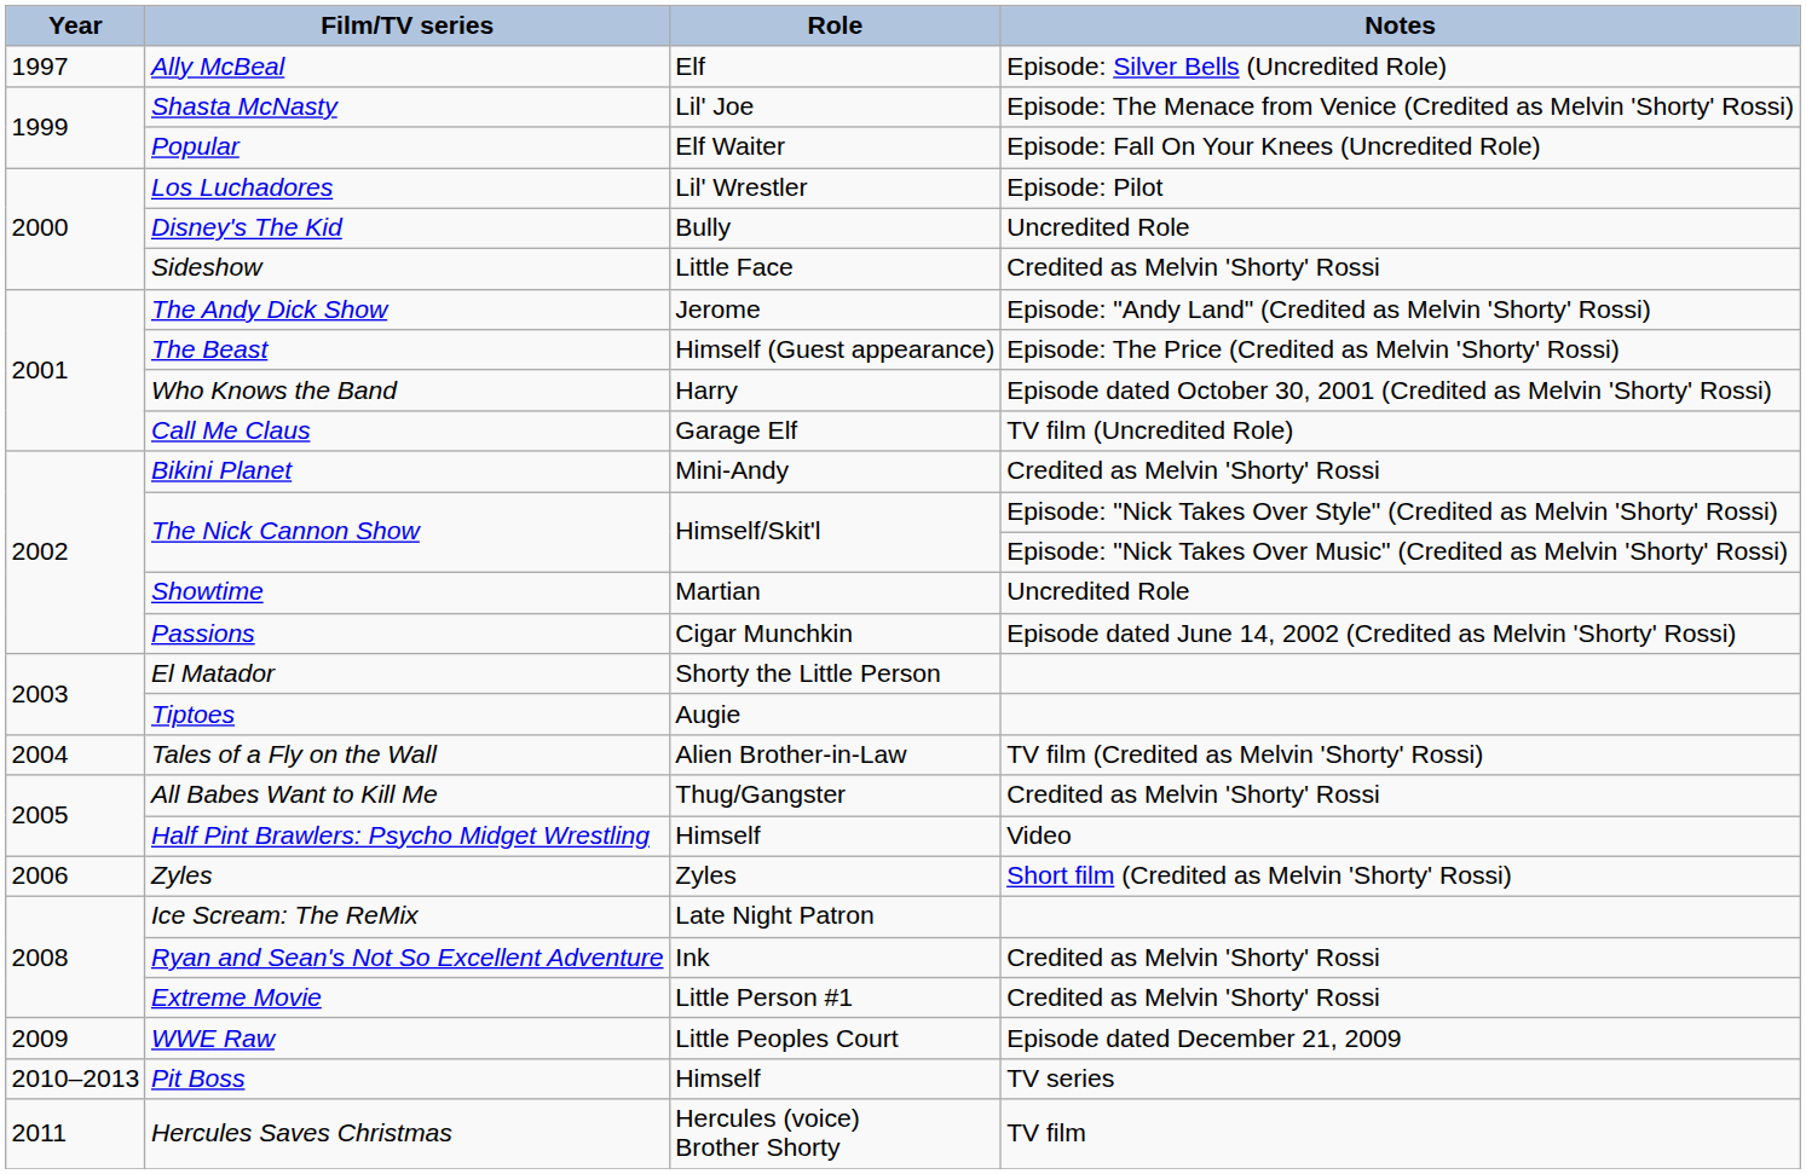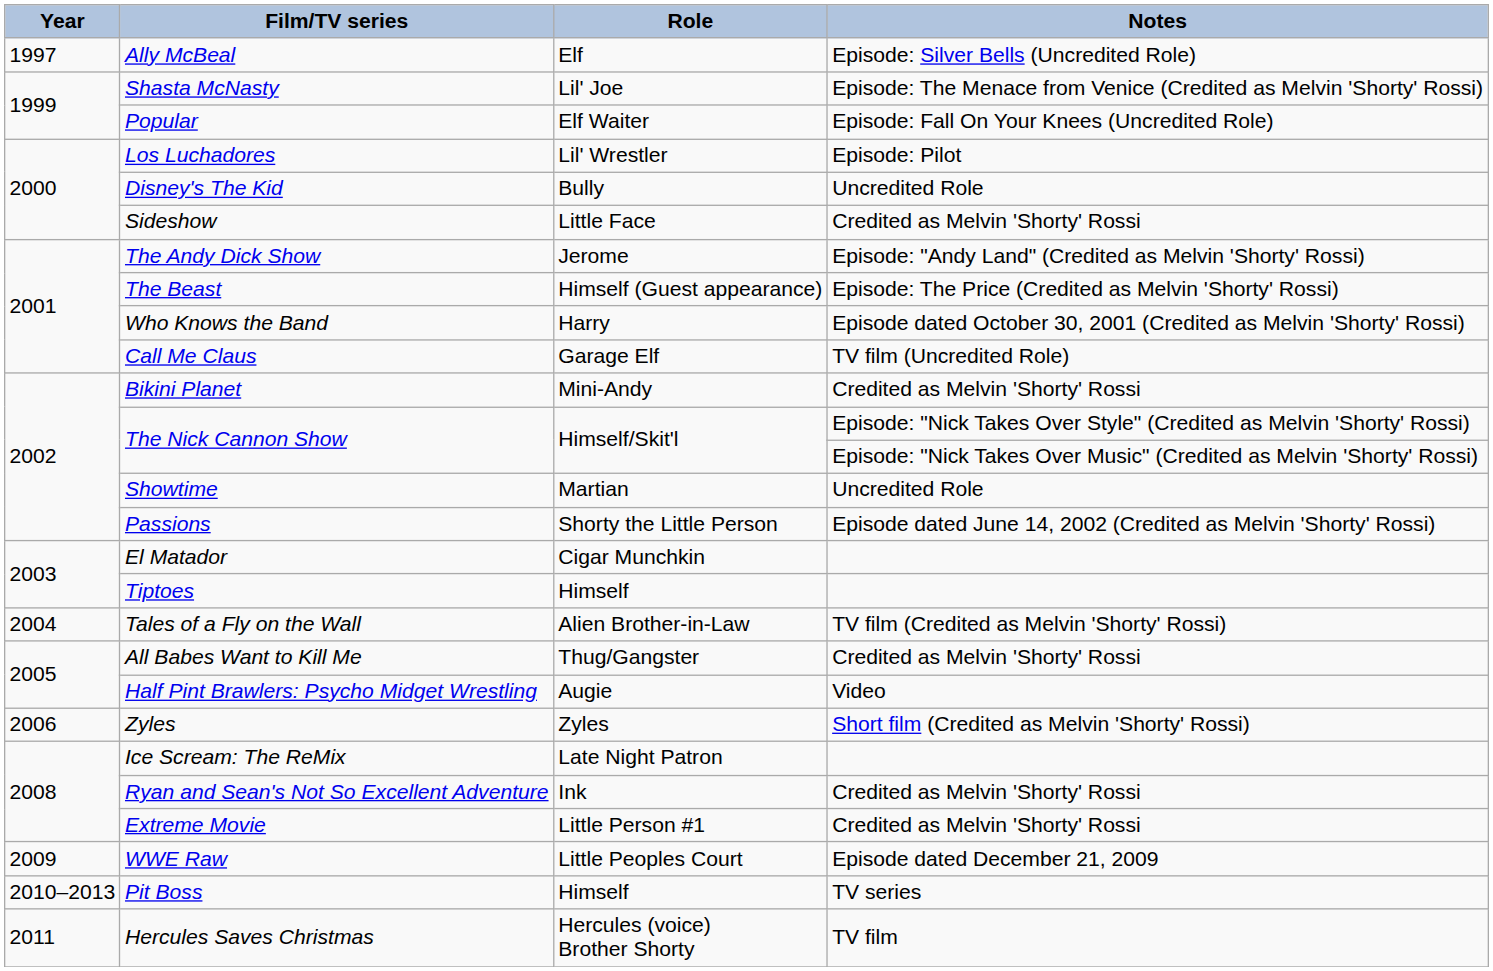Passions | Role: Cigar Munchkin -> Shorty the Little Person
El Matador | Role: Shorty the Little Person -> Cigar Munchkin
Tiptoes | Role: Augie -> Himself
Half Pint Brawlers: Psycho Midget Wrestling | Role: Himself -> Augie
